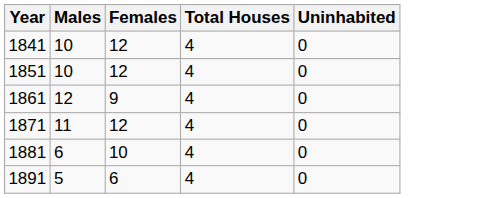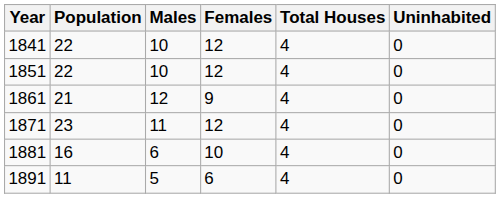+ column: Population | 22 | 22 | 21 | 23 | 16 | 11
